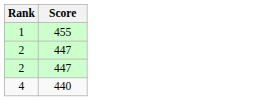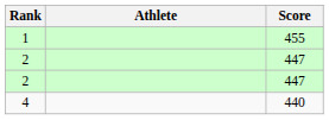+ column: Athlete
